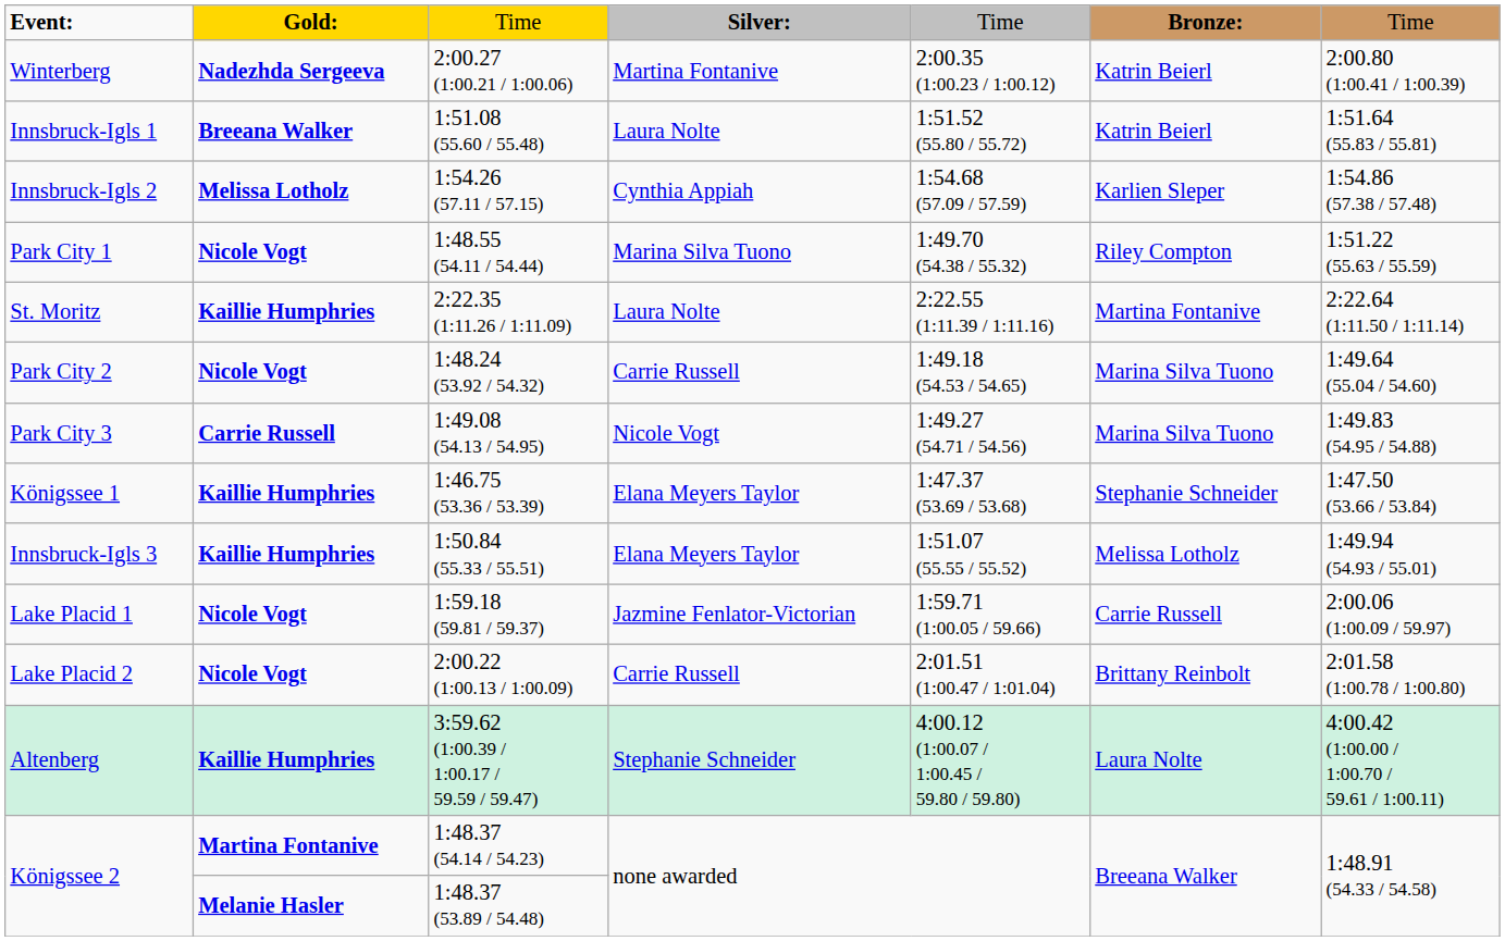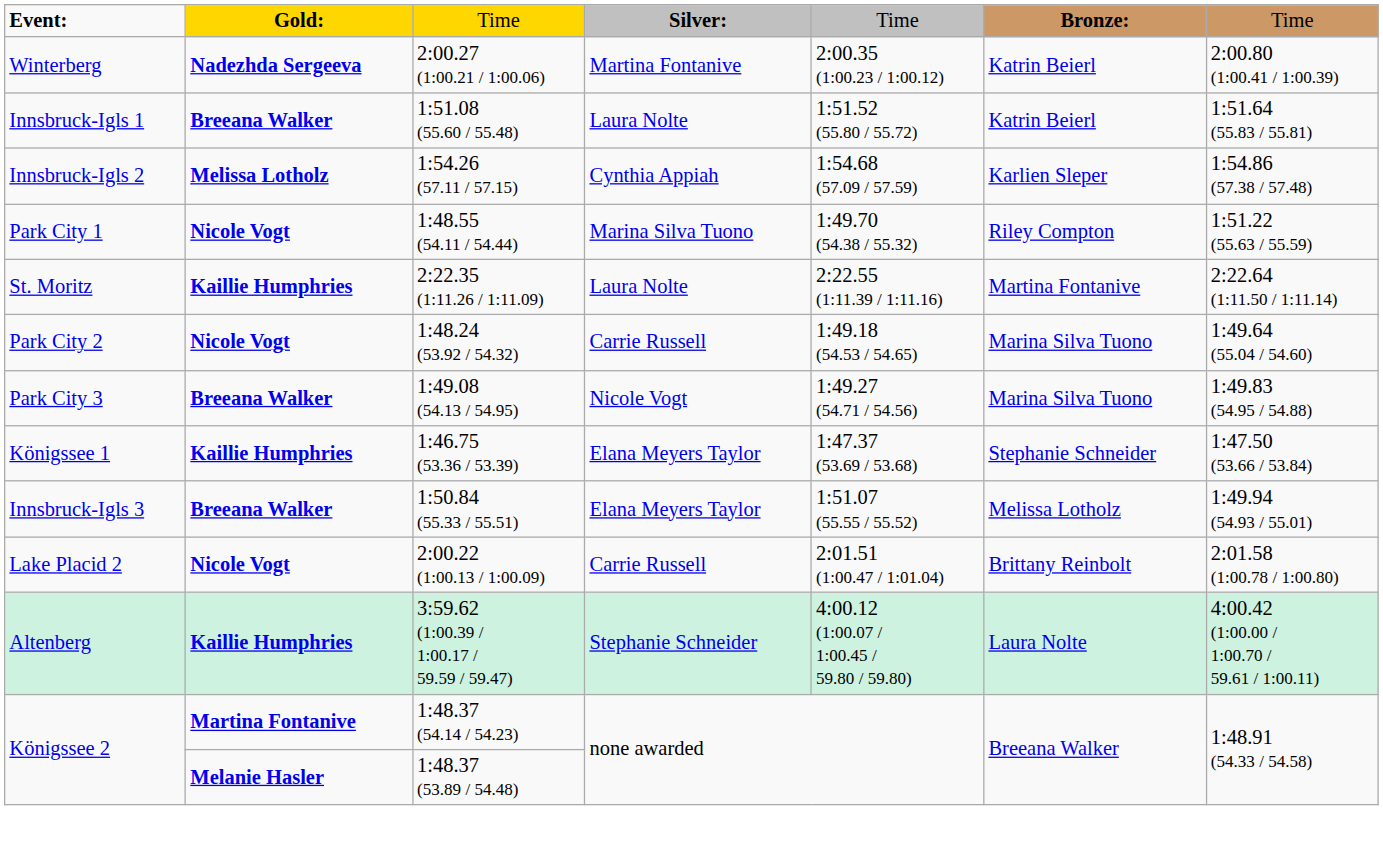Park City 3 | column 2: Carrie Russell -> Breeana Walker
Innsbruck-Igls 3 | column 2: Kaillie Humphries -> Breeana Walker
- row: Lake Placid 1 | Nicole Vogt | 1:59.18 (59.81 / 59.37) | Jazmine Fenlator-Victorian | 1:59.71 (1:00.05 / 59.66) | Carrie Russell | 2:00.06 (1:00.09 / 59.97)
